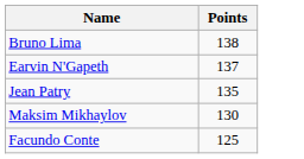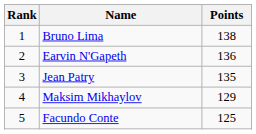+ column: Rank | 1 | 2 | 3 | 4 | 5
Earvin N'Gapeth | Points: 137 -> 136
Maksim Mikhaylov | Points: 130 -> 129
